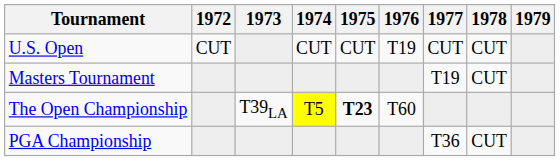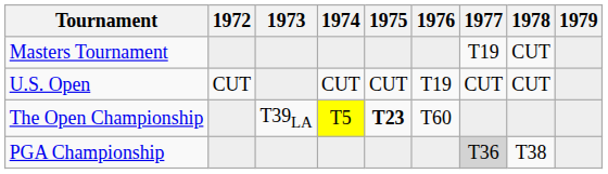rows swapped: Masters Tournament <-> U.S. Open
PGA Championship | 1977: no background -> lightgrey background
PGA Championship | 1978: CUT -> T38
